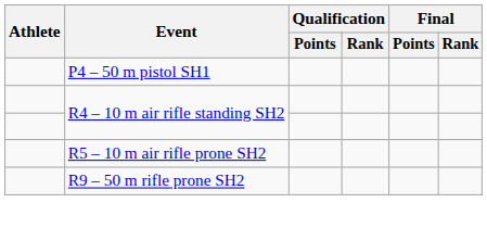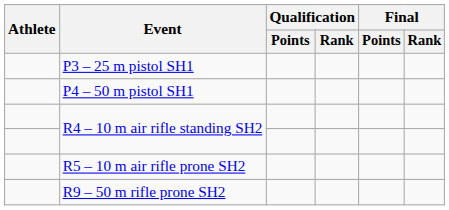+ row: P3 – 25 m pistol SH1
